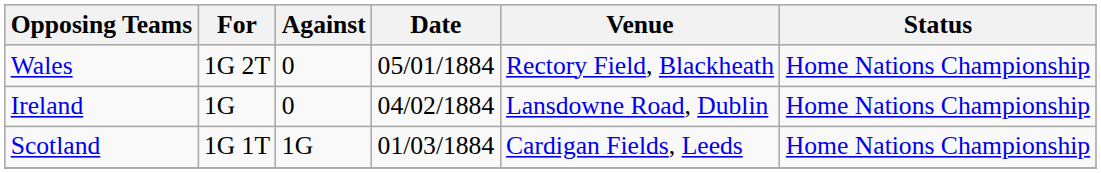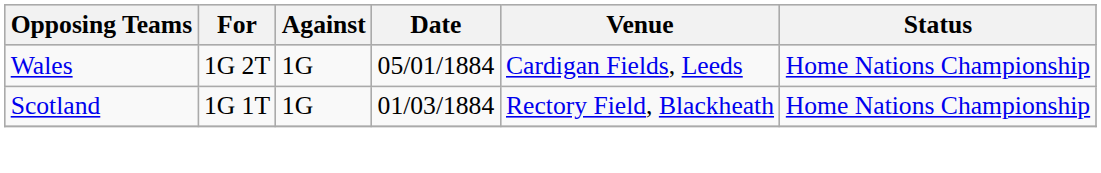Wales | Against: 0 -> 1G
Wales | Venue: Rectory Field, Blackheath -> Cardigan Fields, Leeds
- row: Ireland | 1G | 0 | 04/02/1884 | Lansdowne Road, Dublin | Home Nations Championship
Scotland | Venue: Cardigan Fields, Leeds -> Rectory Field, Blackheath
